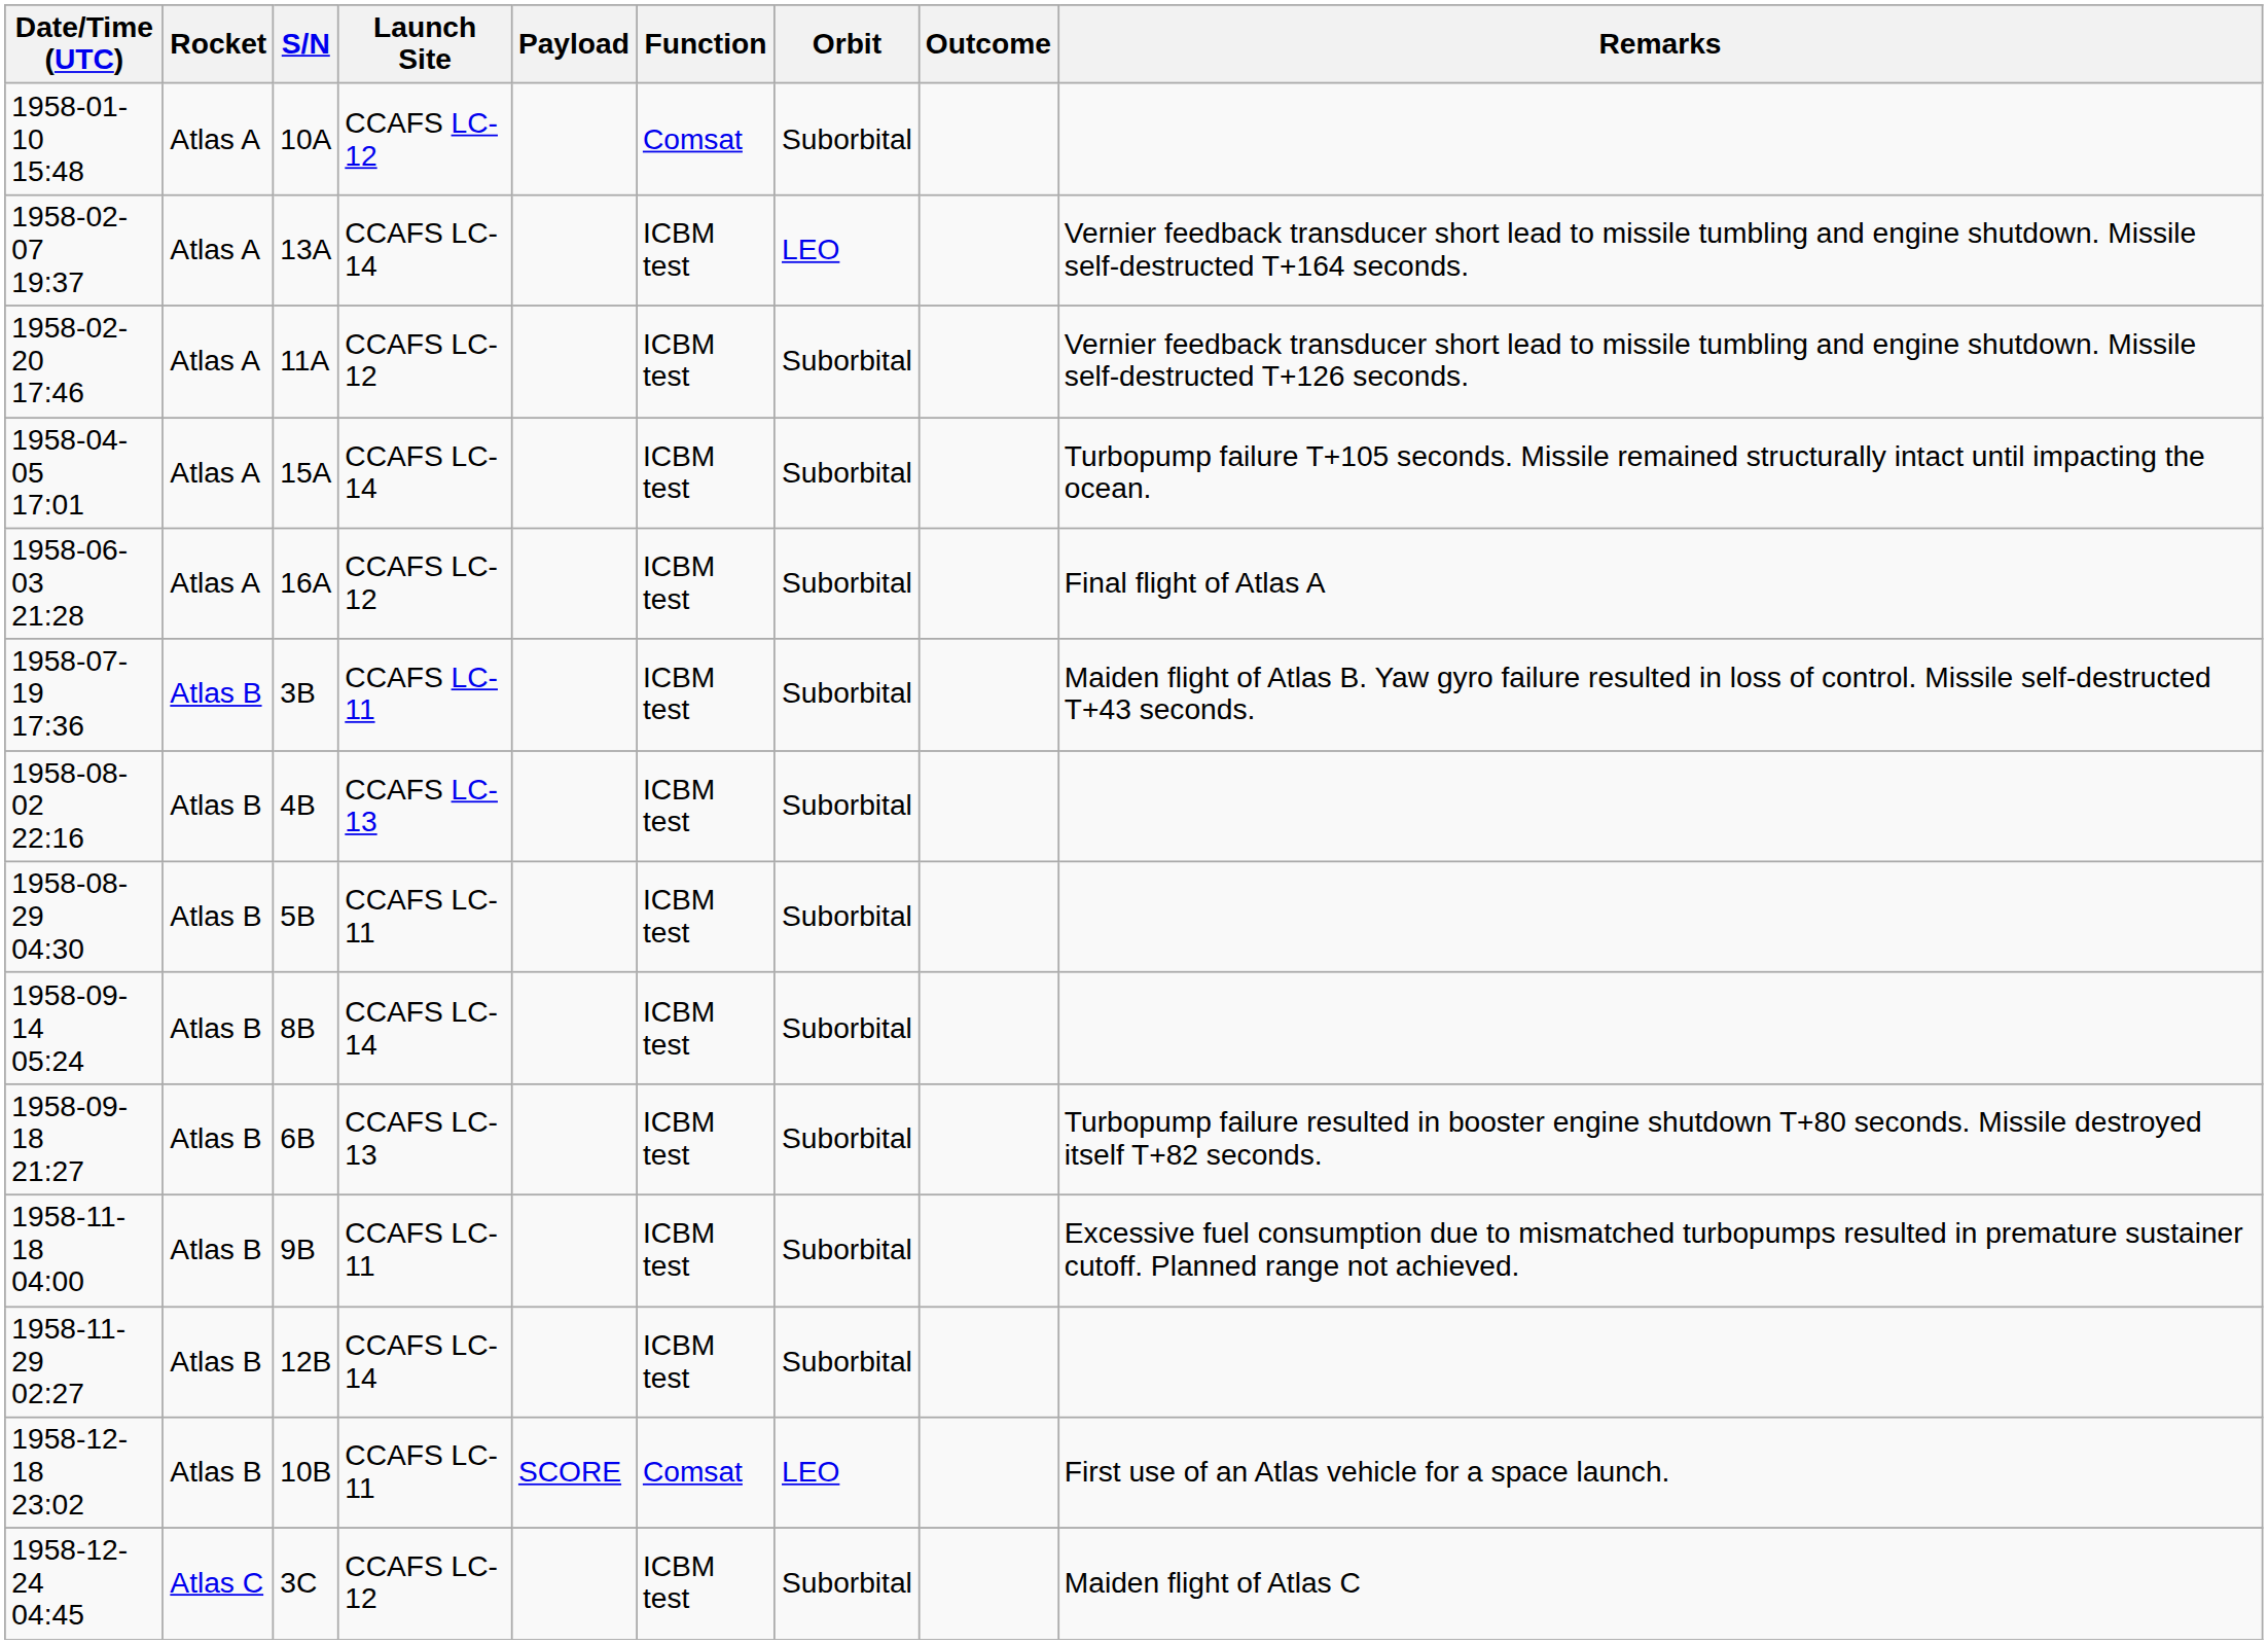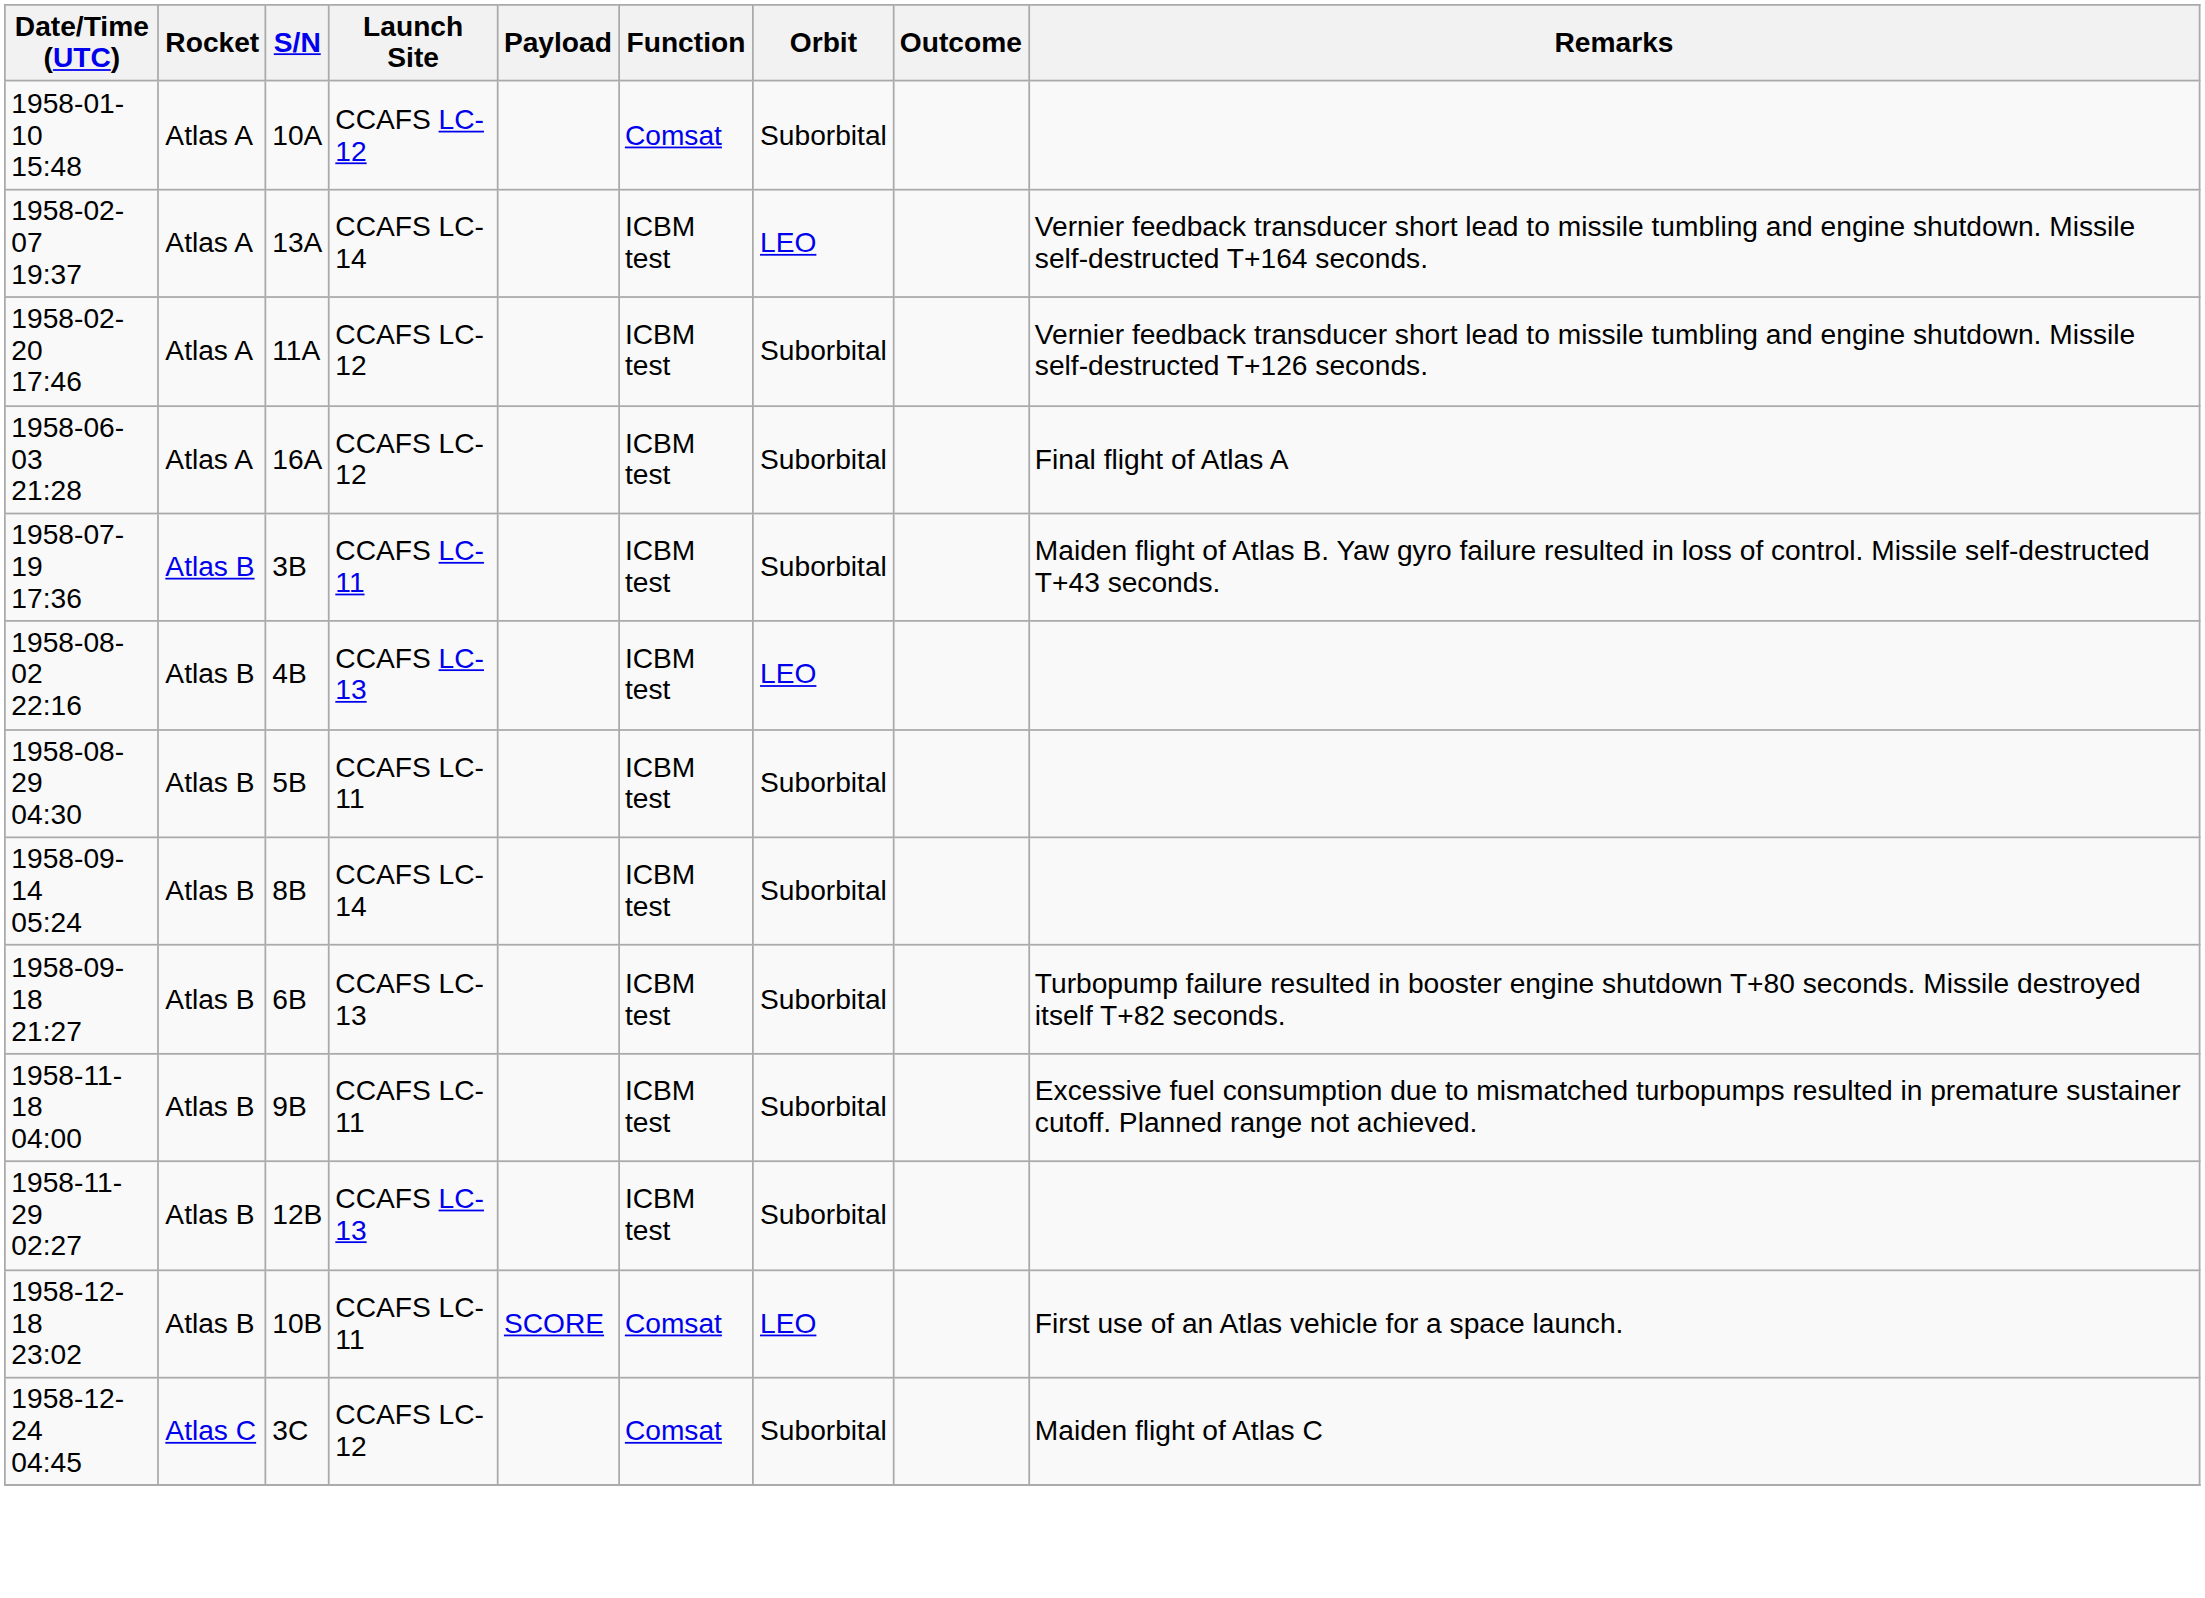- row: 1958-04-05 17:01 | Atlas A | 15A | CCAFS LC-14 | ICBM test | Suborbital | Turbopump failure T+105 seconds. Missile remained structurally intact until impacting the ocean.
1958-08-02 22:16 | Orbit: Suborbital -> LEO
1958-11-29 02:27 | Launch Site: CCAFS LC-14 -> CCAFS LC-13
1958-12-24 04:45 | Function: ICBM test -> Comsat
